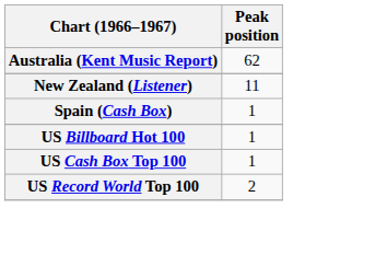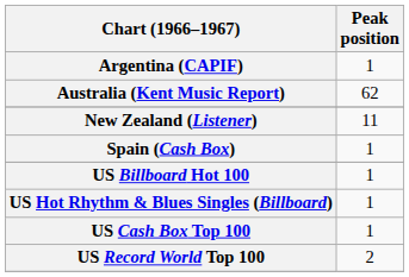+ row: Argentina (CAPIF) | 1
+ row: US Hot Rhythm & Blues Singles (Billboard) | 1
